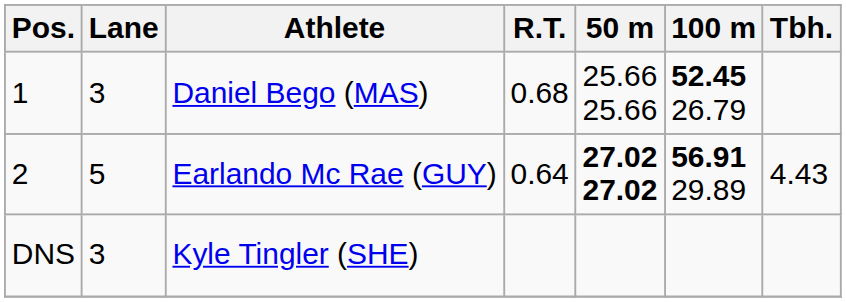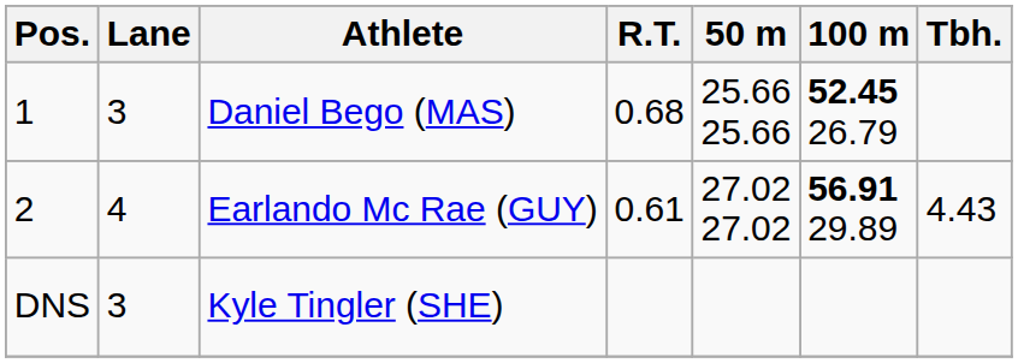Earlando Mc Rae (GUY) | Lane: 5 -> 4
Earlando Mc Rae (GUY) | R.T.: 0.64 -> 0.61
Earlando Mc Rae (GUY) | 50 m: bold -> normal
